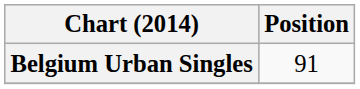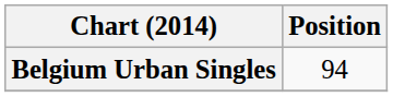Belgium Urban Singles | Position: 91 -> 94
